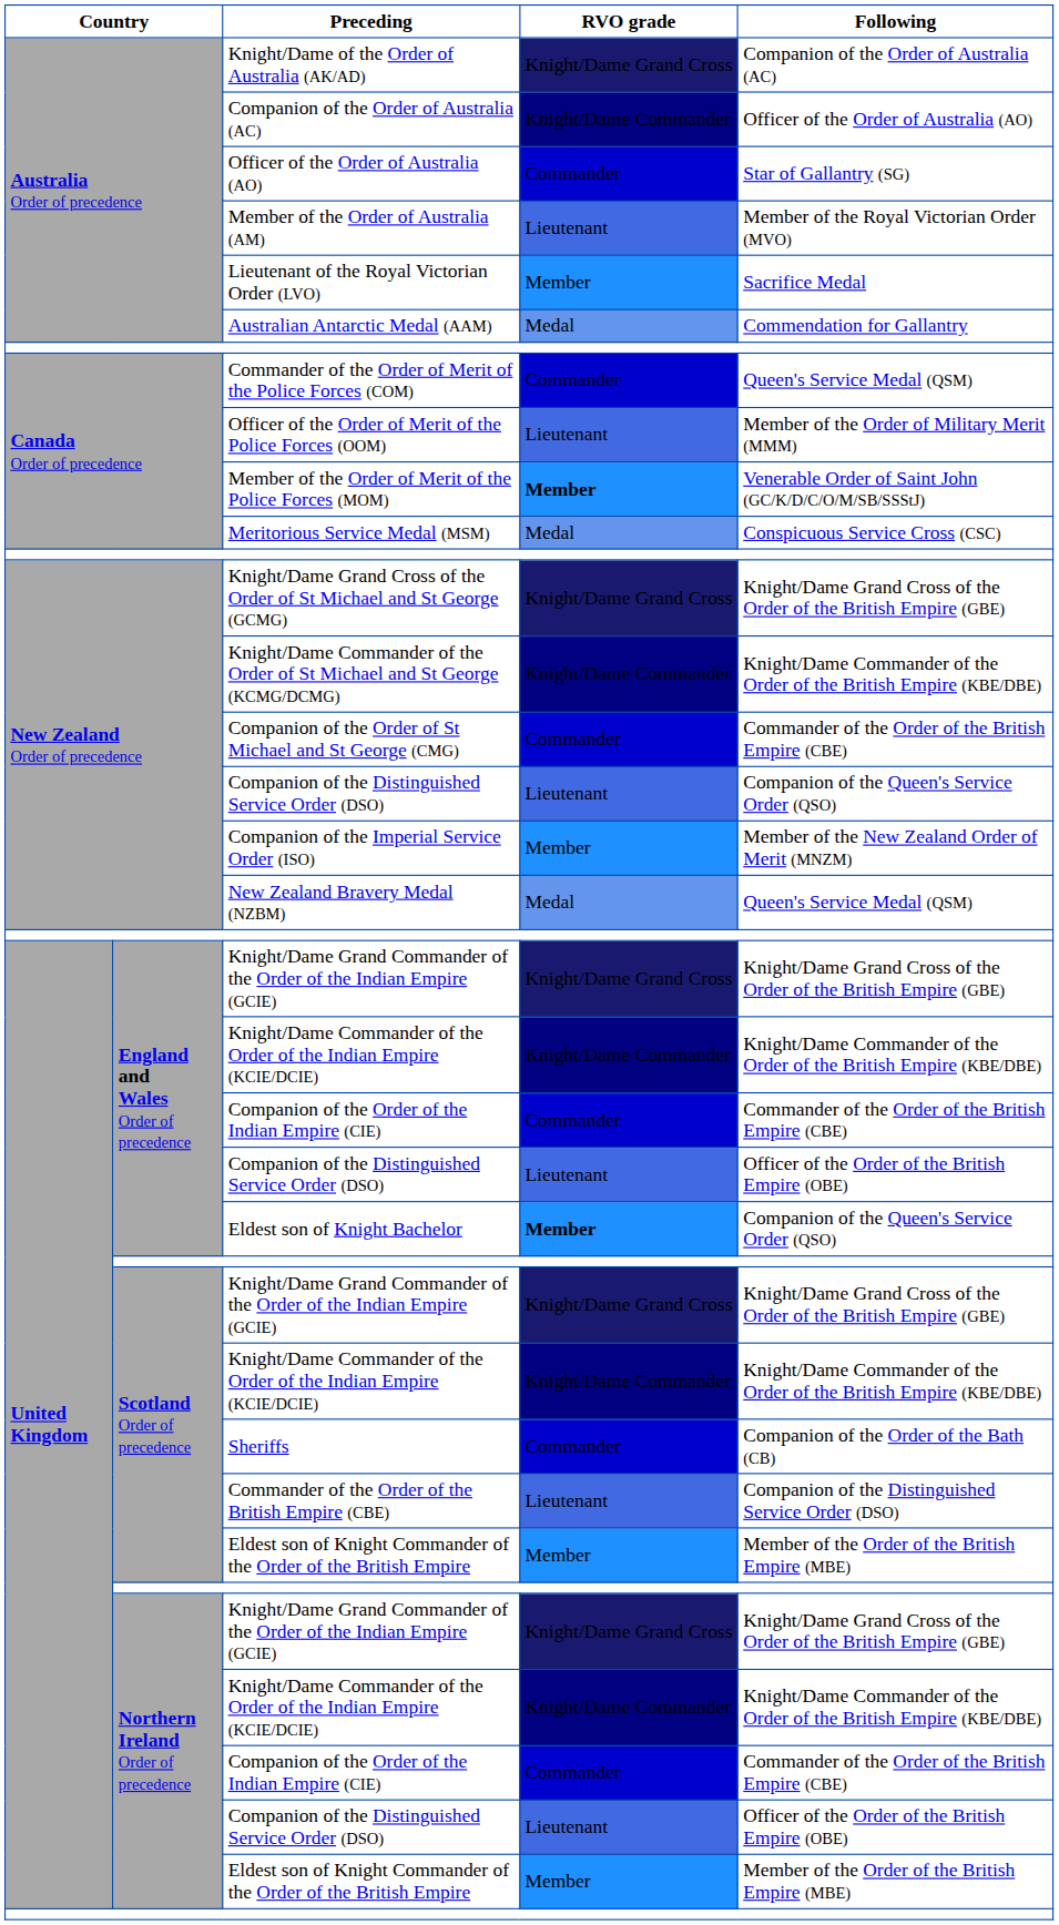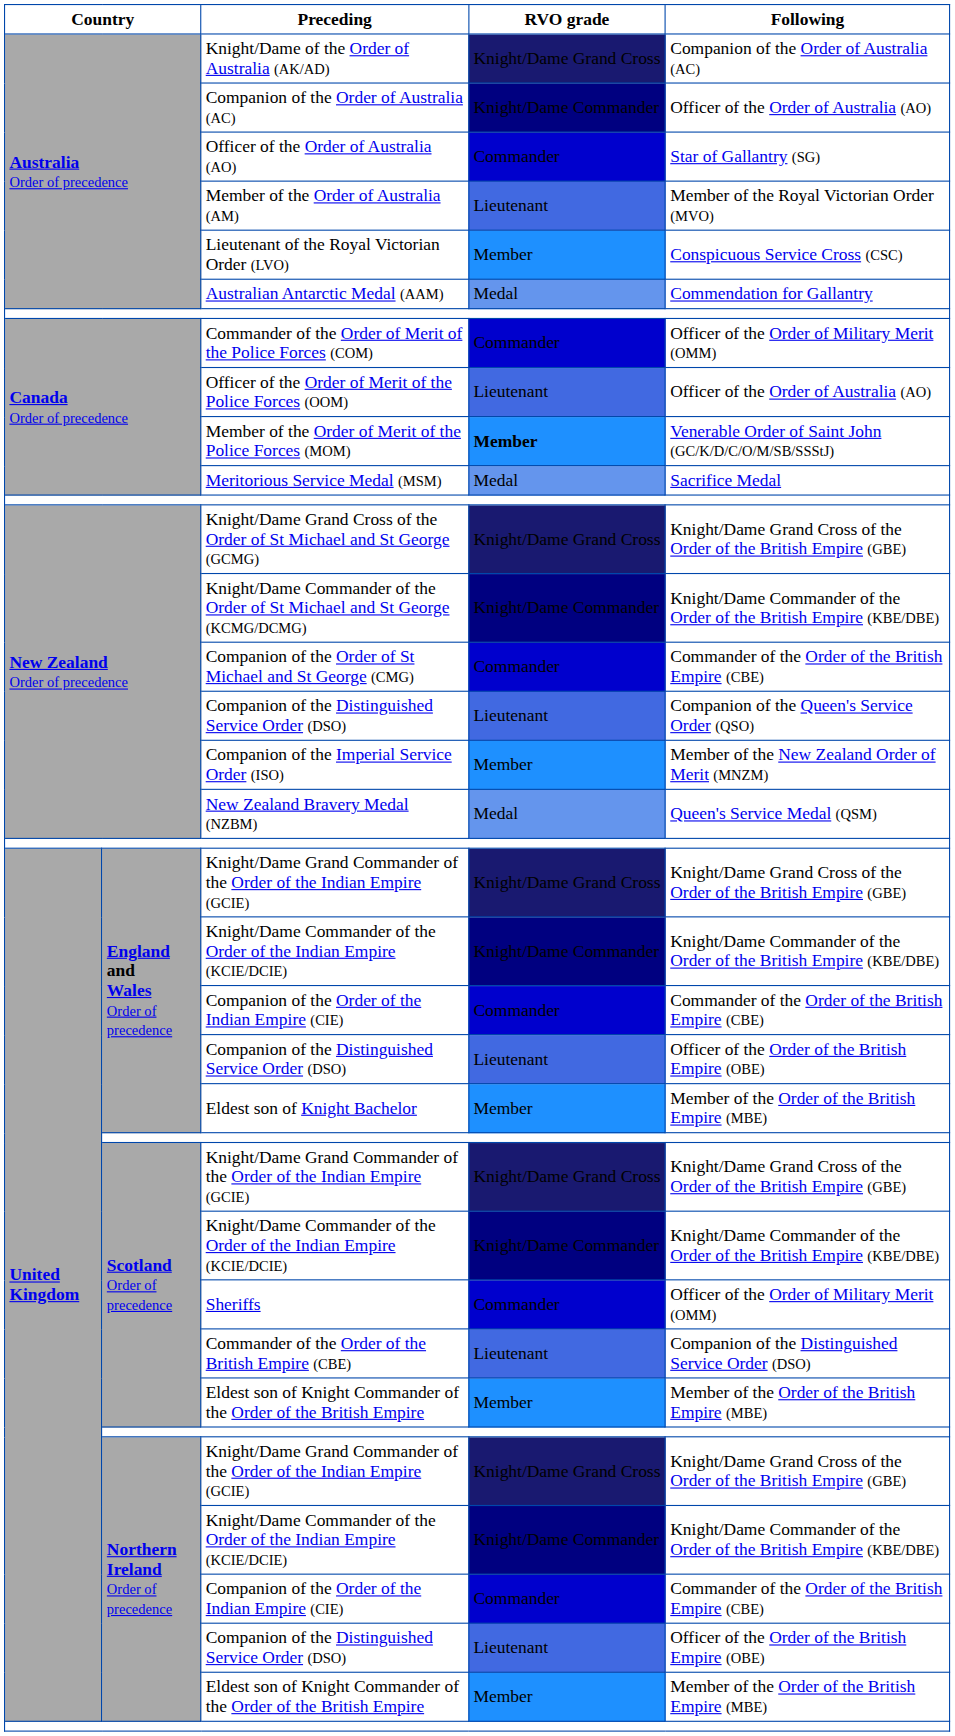Lieutenant of the Royal Victorian Order (LVO) | Following: Sacrifice Medal -> Conspicuous Service Cross (CSC)
Commander of the Order of Merit of the Police Forces (COM) | Following: Queen's Service Medal (QSM) -> Officer of the Order of Military Merit (OMM)
Officer of the Order of Merit of the Police Forces (OOM) | Following: Member of the Order of Military Merit (MMM) -> Officer of the Order of Australia (AO)
Meritorious Service Medal (MSM) | Following: Conspicuous Service Cross (CSC) -> Sacrifice Medal
Eldest son of Knight Bachelor | RVO grade: bold -> normal
Eldest son of Knight Bachelor | Following: Companion of the Queen's Service Order (QSO) -> Member of the Order of the British Empire (MBE)
Sheriffs | Following: Companion of the Order of the Bath (CB) -> Officer of the Order of Military Merit (OMM)
